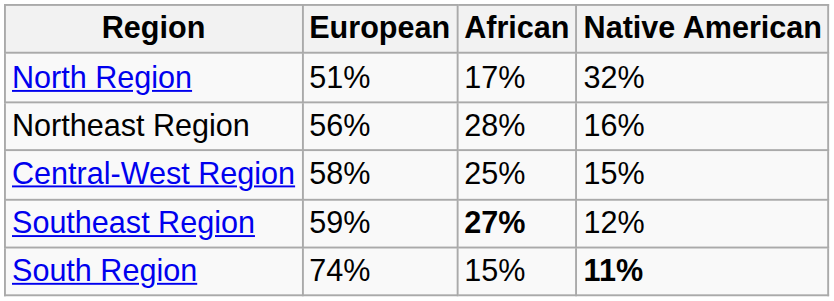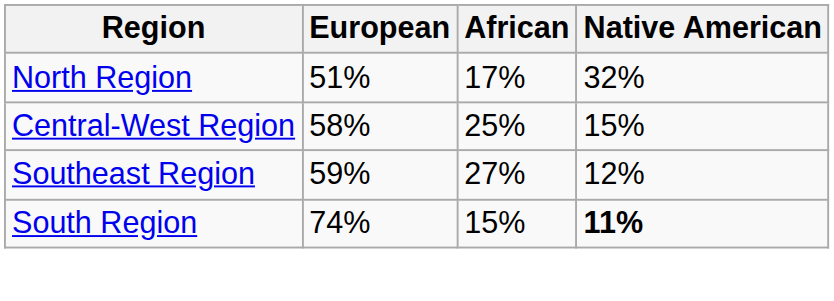- row: Northeast Region | 56% | 28% | 16%
Southeast Region | African: bold -> normal
